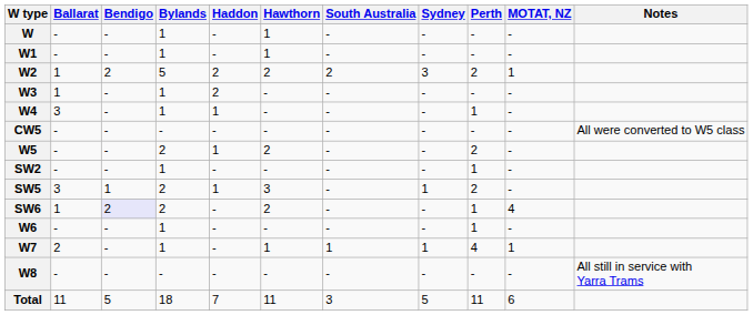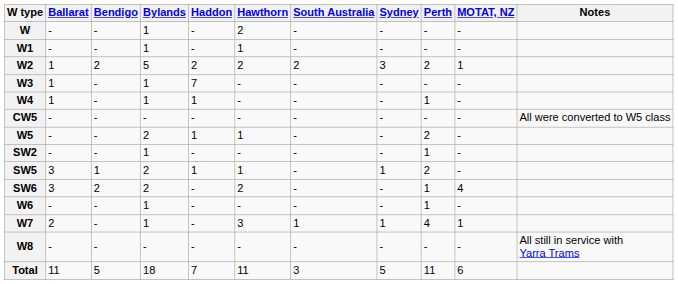W | Hawthorn: 1 -> 2
W3 | Haddon: 2 -> 7
W4 | Ballarat: 3 -> 1
W5 | Hawthorn: 2 -> 1
SW5 | Hawthorn: 3 -> 1
SW6 | Ballarat: 1 -> 3
SW6 | Bendigo: lavender background -> no background
W7 | Hawthorn: 1 -> 3
